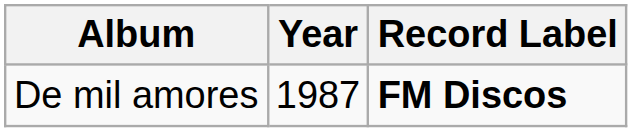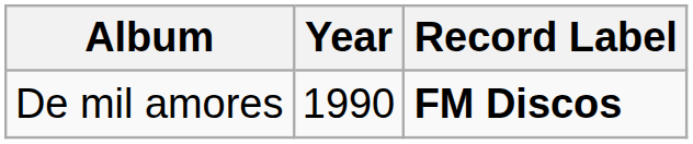De mil amores | Year: 1987 -> 1990
